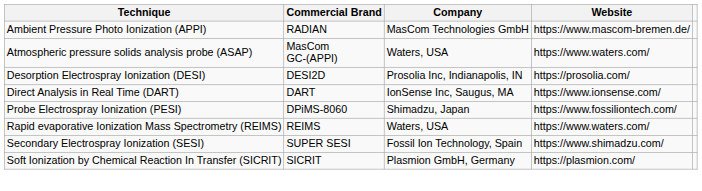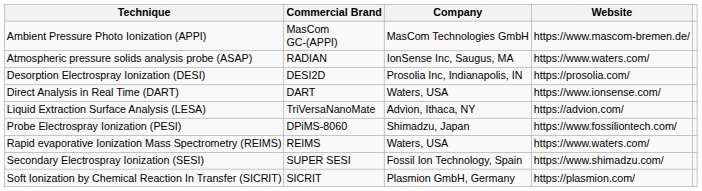Ambient Pressure Photo Ionization (APPI) | Commercial Brand: RADIAN -> MasCom GC-(APPI)
Atmospheric pressure solids analysis probe (ASAP) | Commercial Brand: MasCom GC-(APPI) -> RADIAN
Atmospheric pressure solids analysis probe (ASAP) | Company: Waters, USA -> IonSense Inc, Saugus, MA
Direct Analysis in Real Time (DART) | Company: IonSense Inc, Saugus, MA -> Waters, USA
+ row: Liquid Extraction Surface Analysis (LESA) | TriVersaNanoMate | Advion, Ithaca, NY | https://advion.com/
